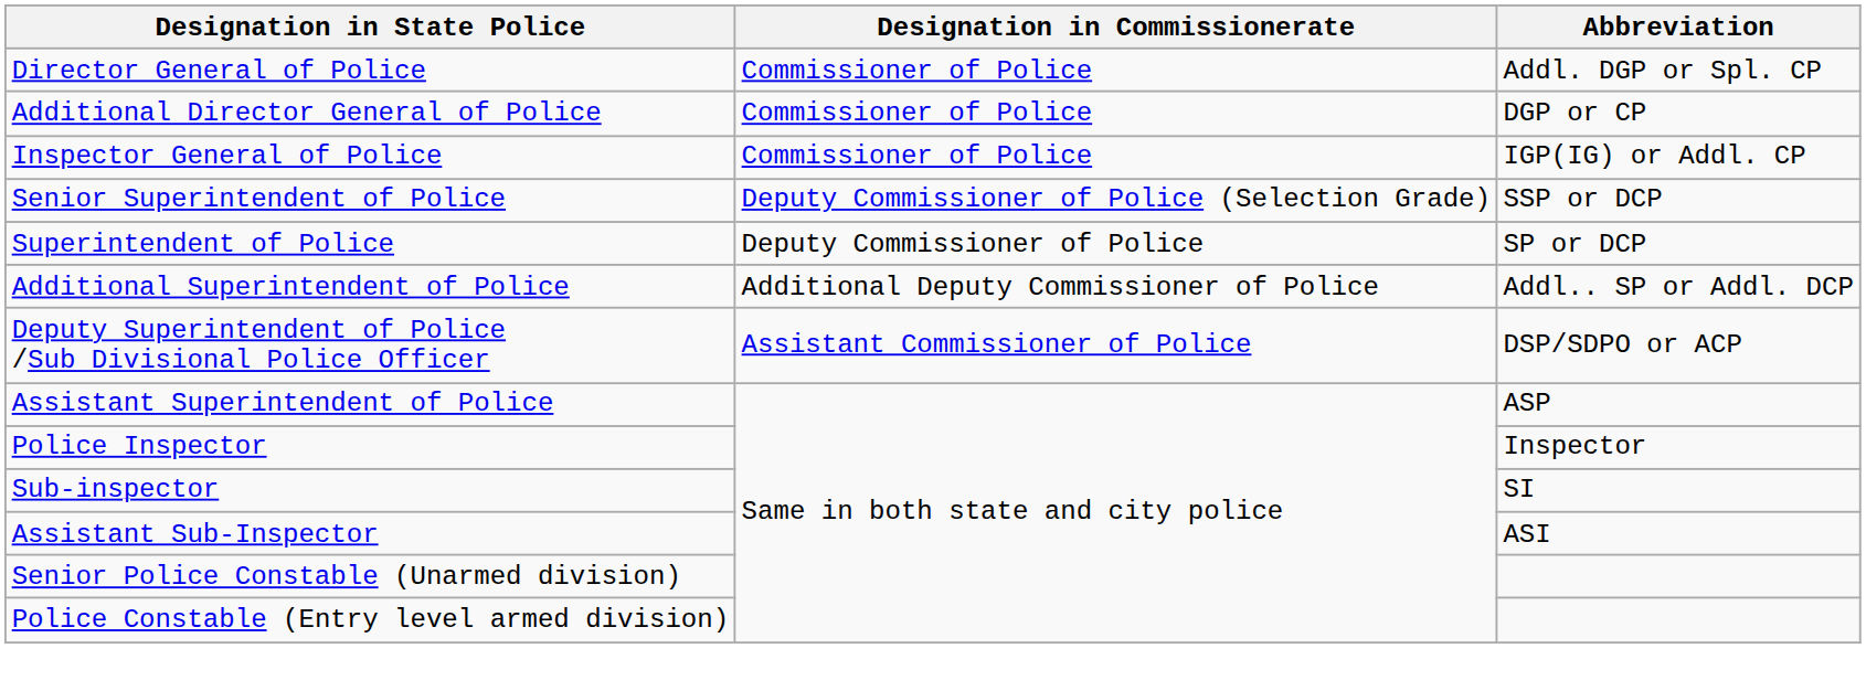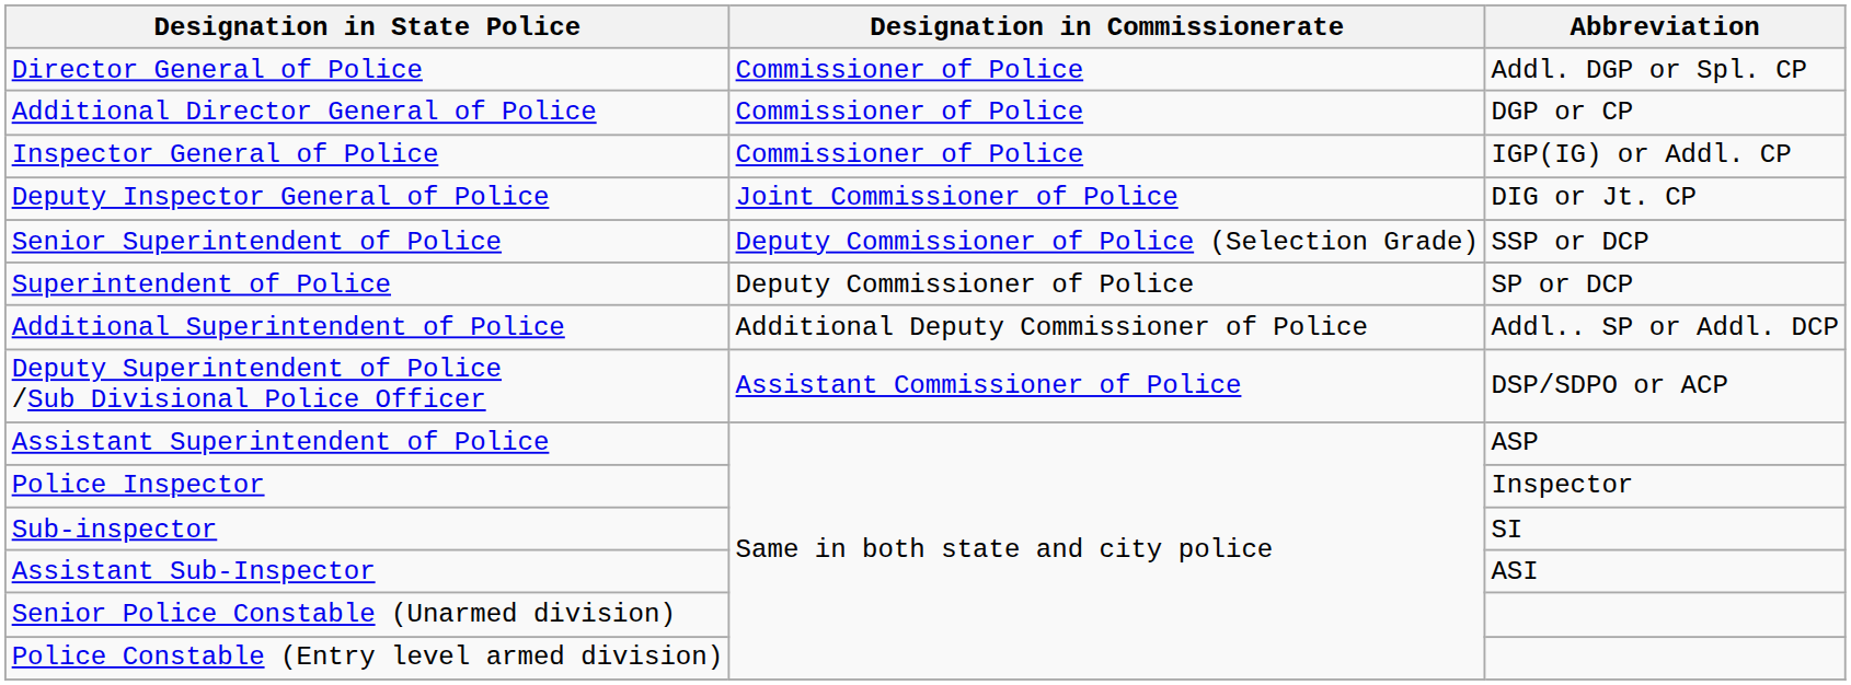+ row: Deputy Inspector General of Police | Joint Commissioner of Police | DIG or Jt. CP
